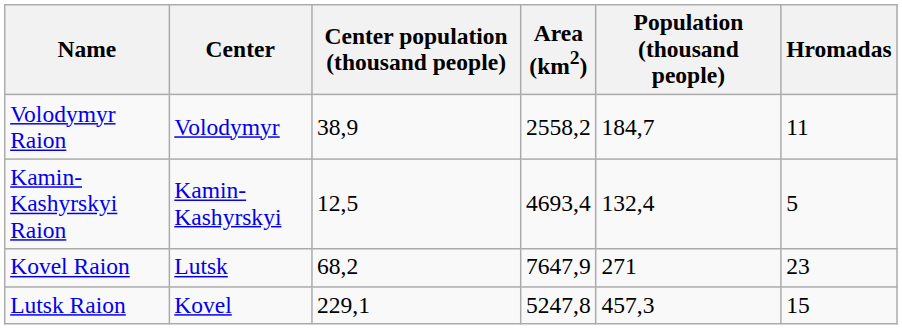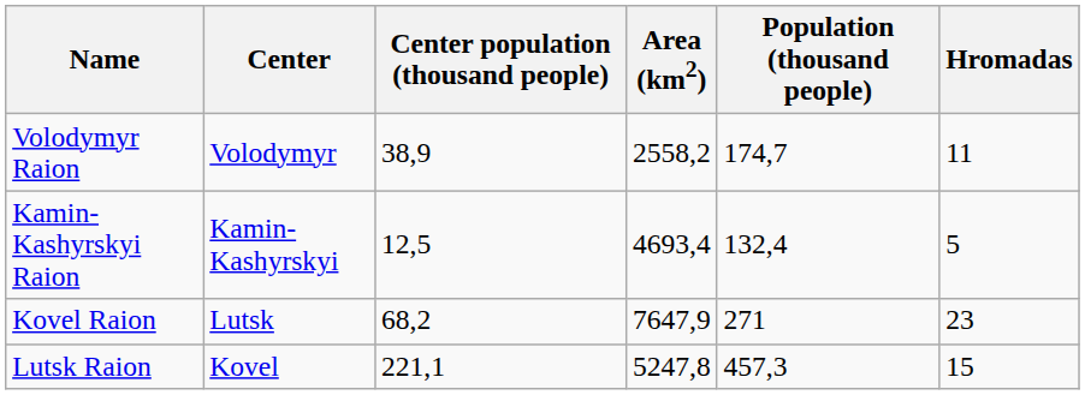Volodymyr Raion | Population (thousand people): 184,7 -> 174,7
Lutsk Raion | Center population (thousand people): 229,1 -> 221,1
